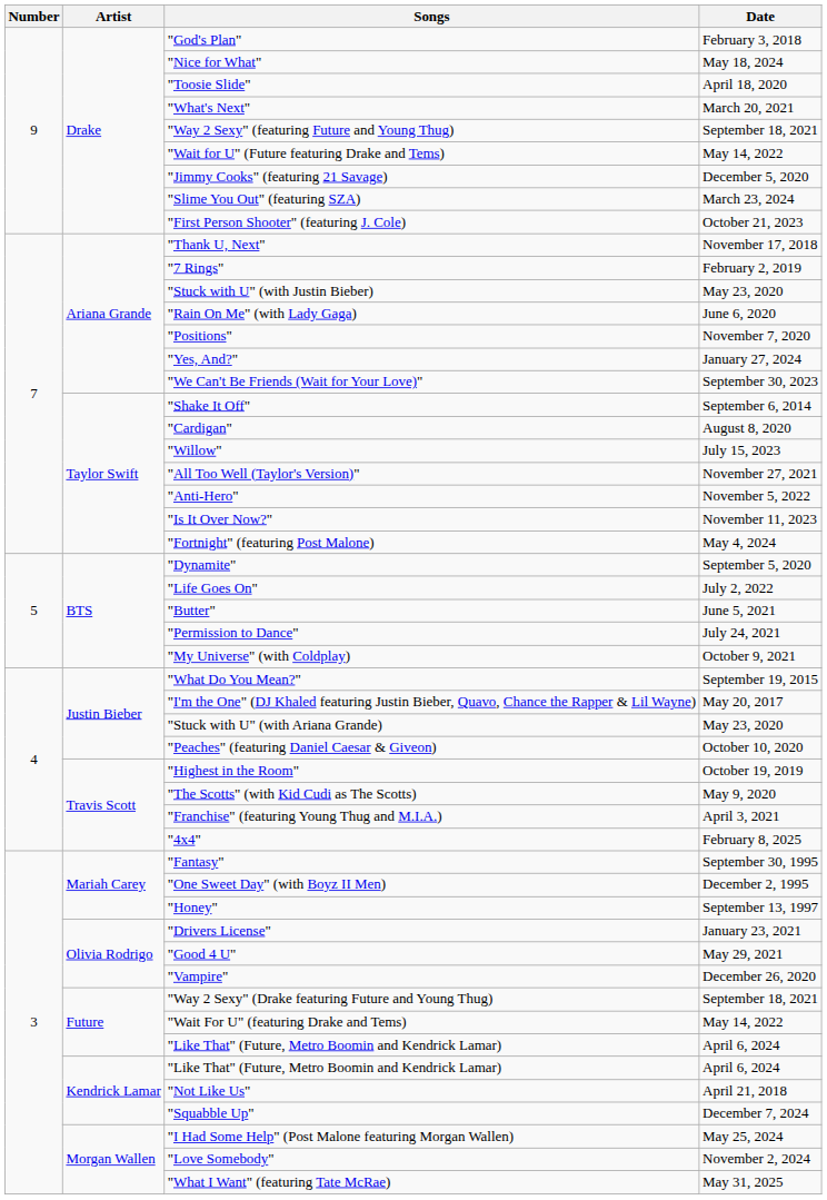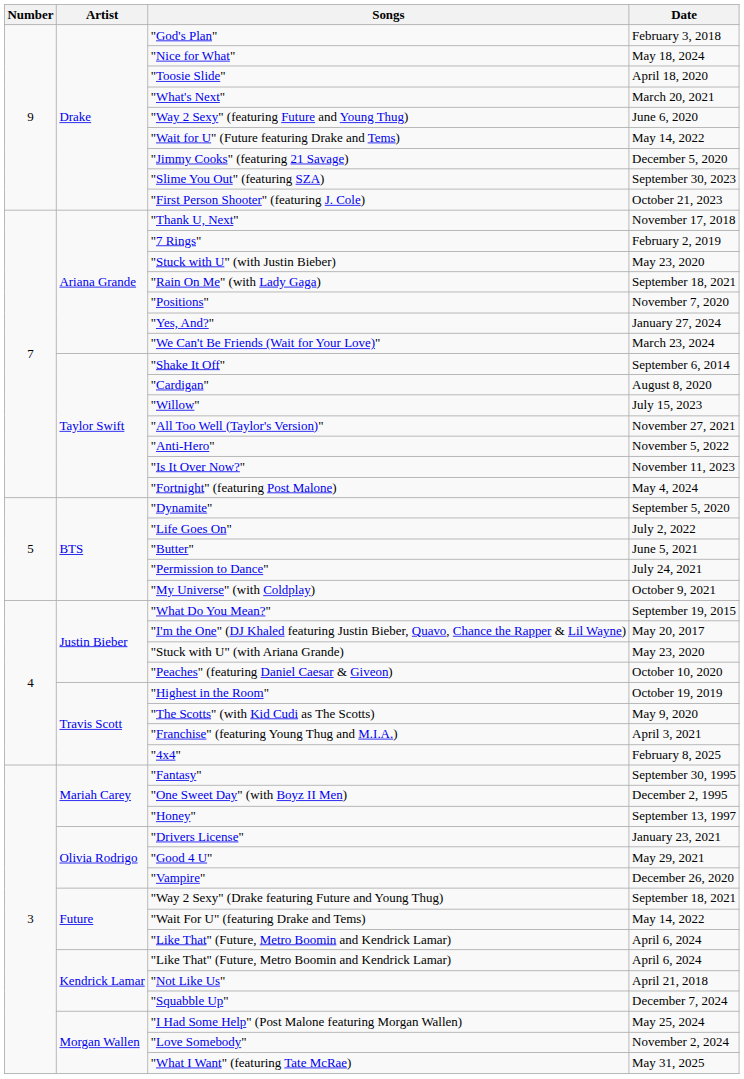"Way 2 Sexy" (featuring Future and Young Thug) | Date: September 18, 2021 -> June 6, 2020
"Slime You Out" (featuring SZA) | Date: March 23, 2024 -> September 30, 2023
"Rain On Me" (with Lady Gaga) | Date: June 6, 2020 -> September 18, 2021
"We Can't Be Friends (Wait for Your Love)" | Date: September 30, 2023 -> March 23, 2024
